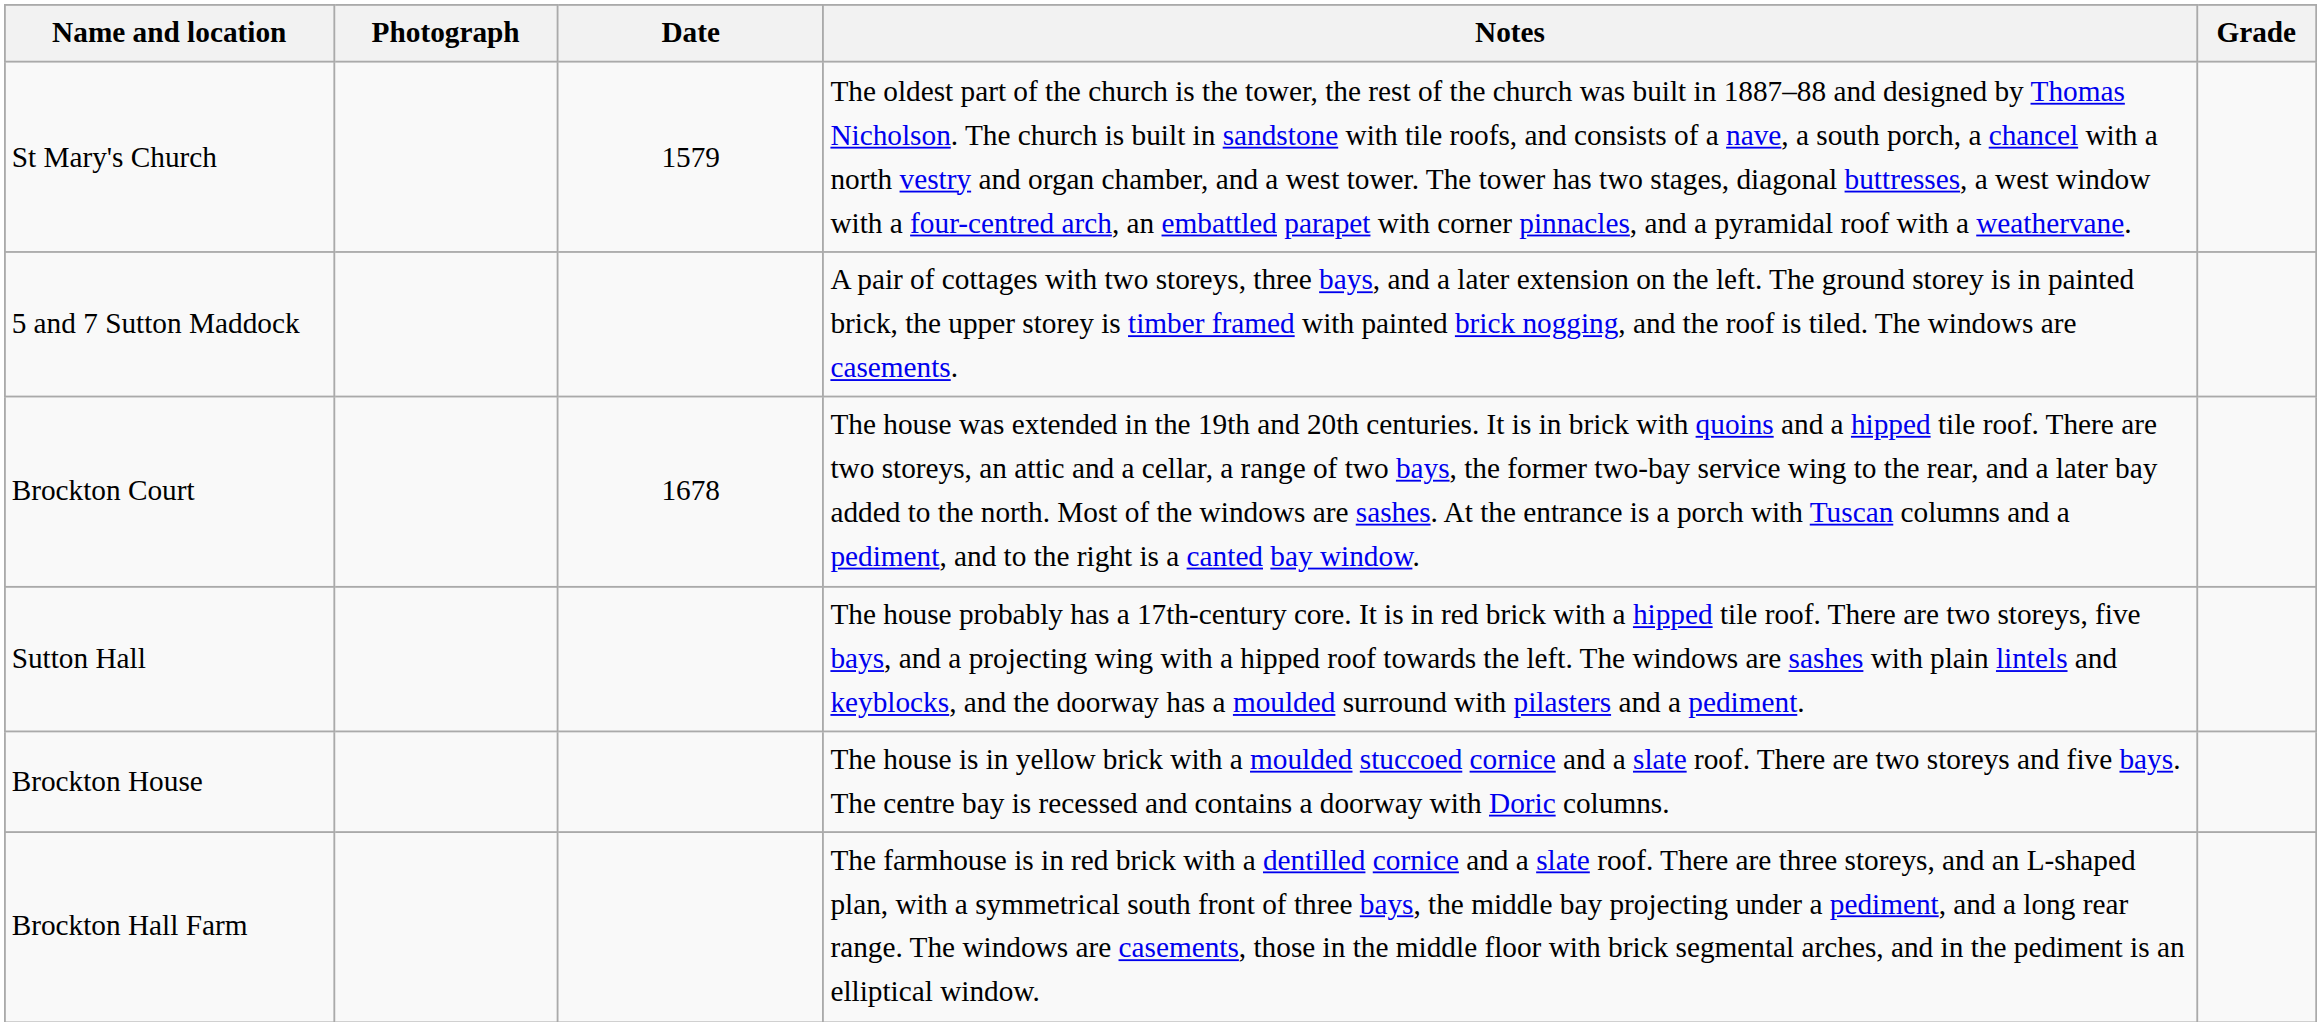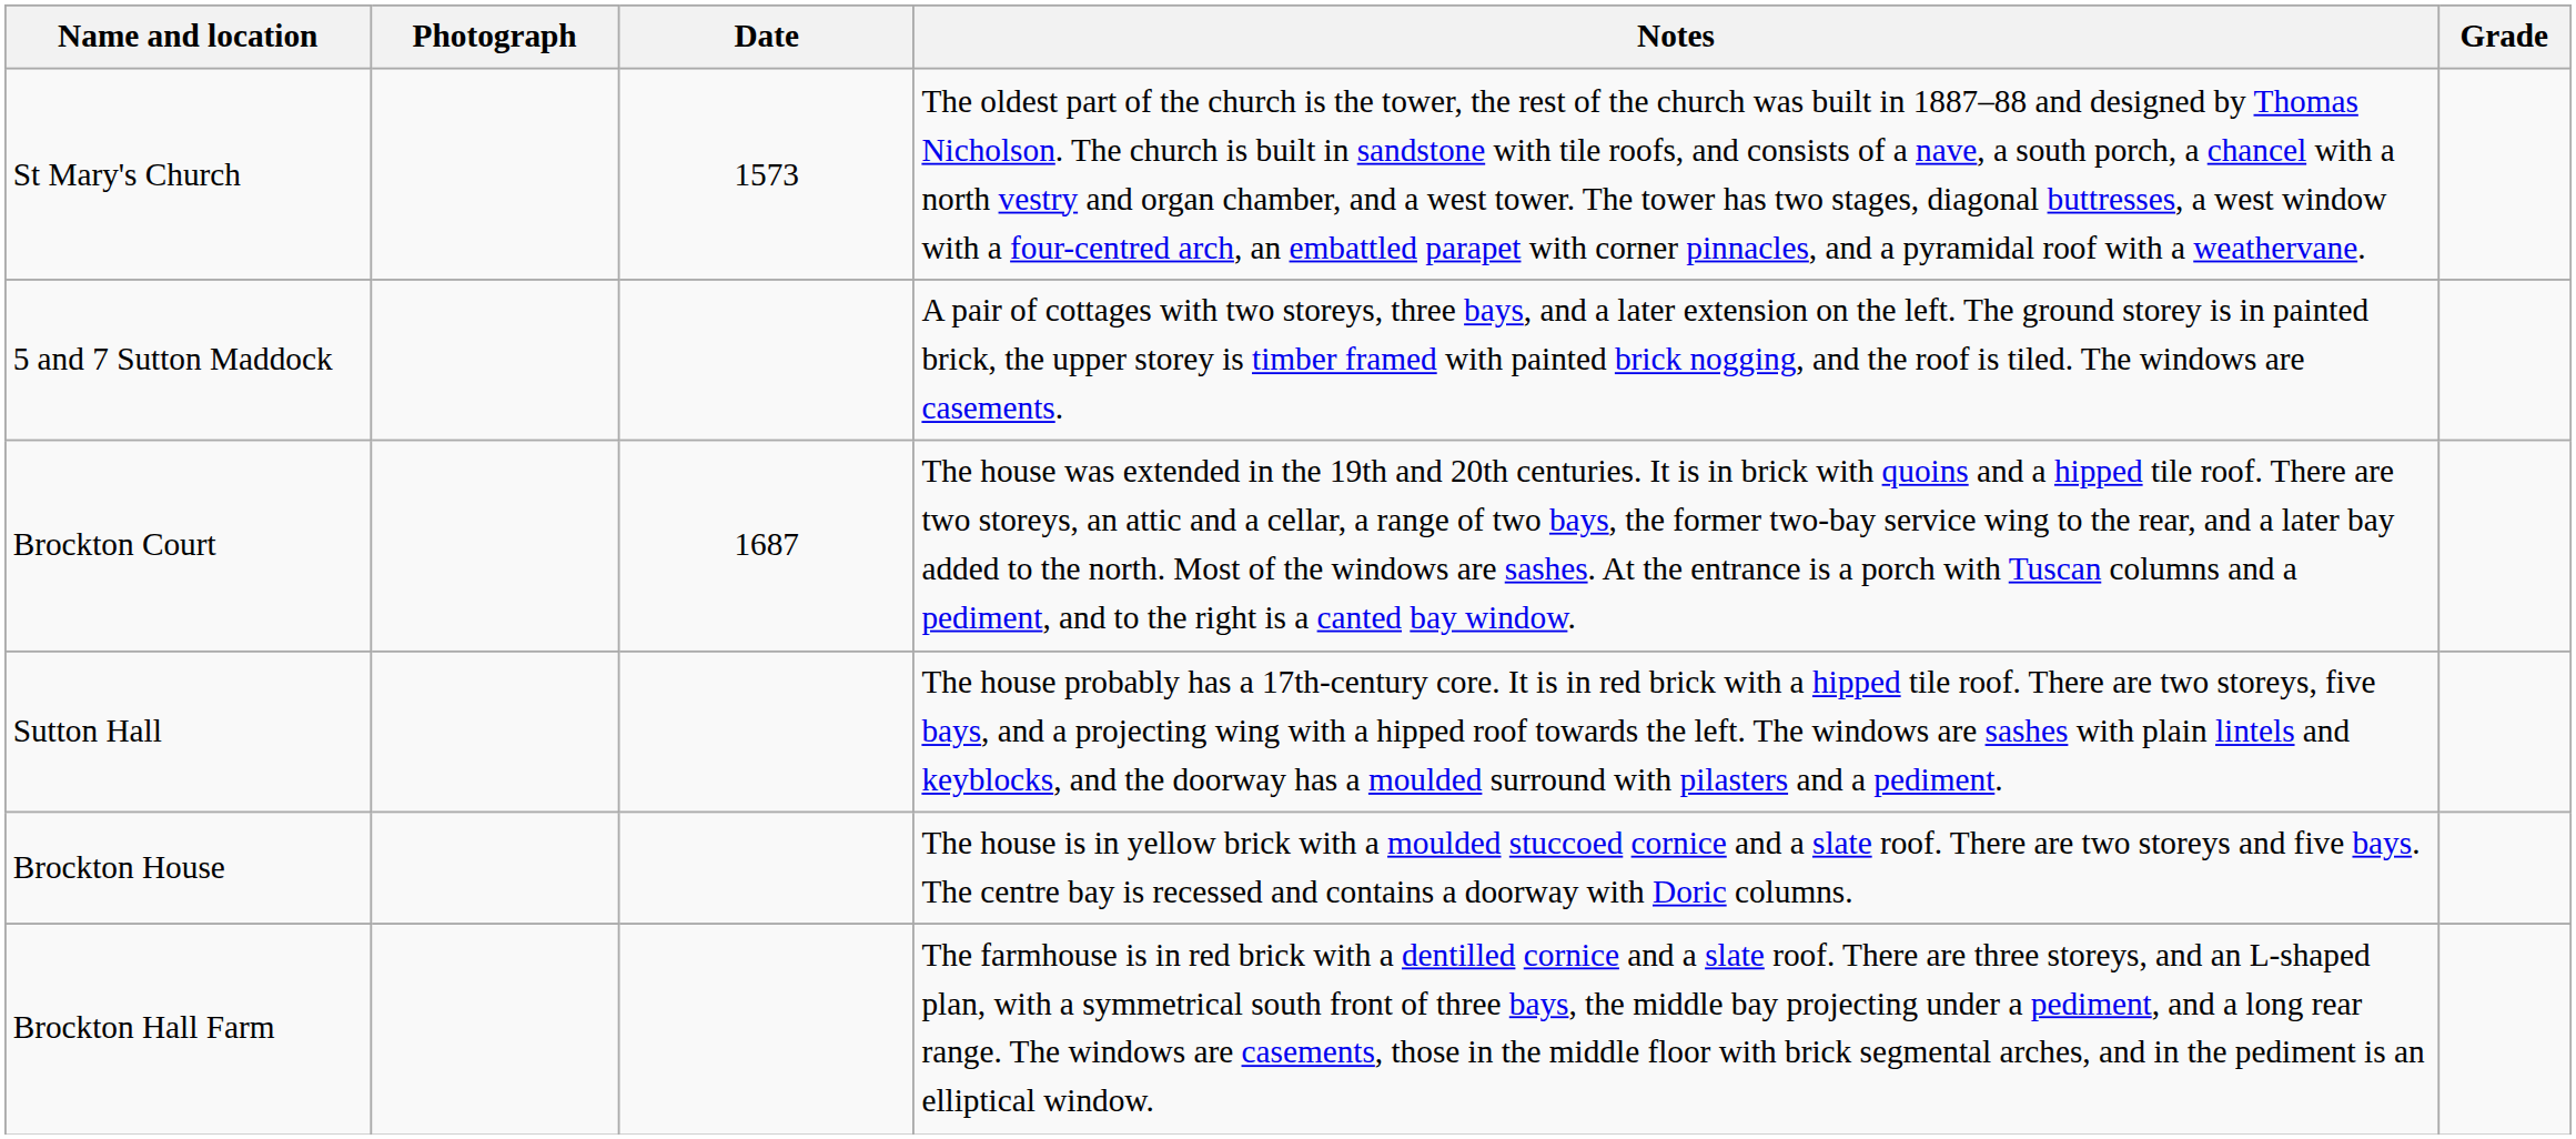St Mary's Church | Date: 1579 -> 1573
Brockton Court | Date: 1678 -> 1687
